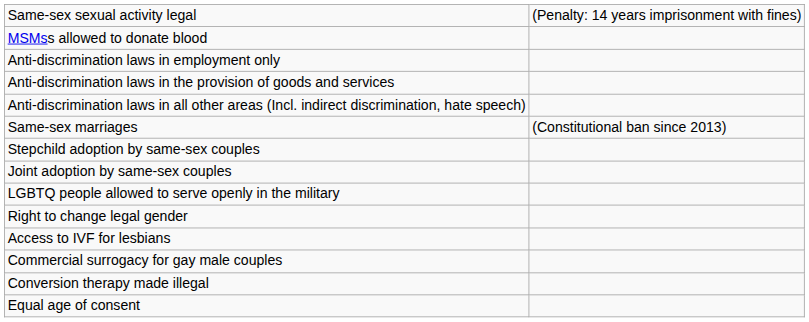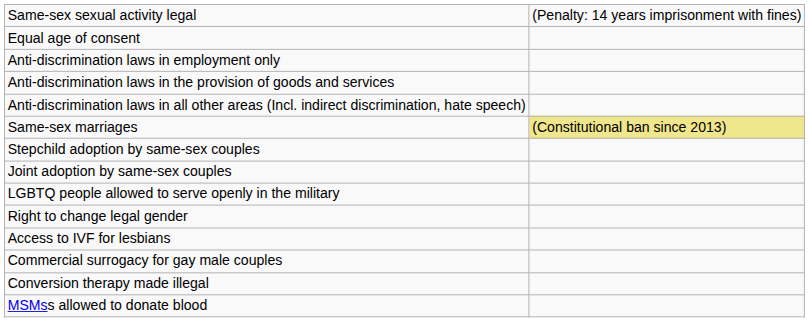rows swapped: Equal age of consent <-> MSMss allowed to donate blood
Same-sex marriages | column 2: no background -> khaki background
